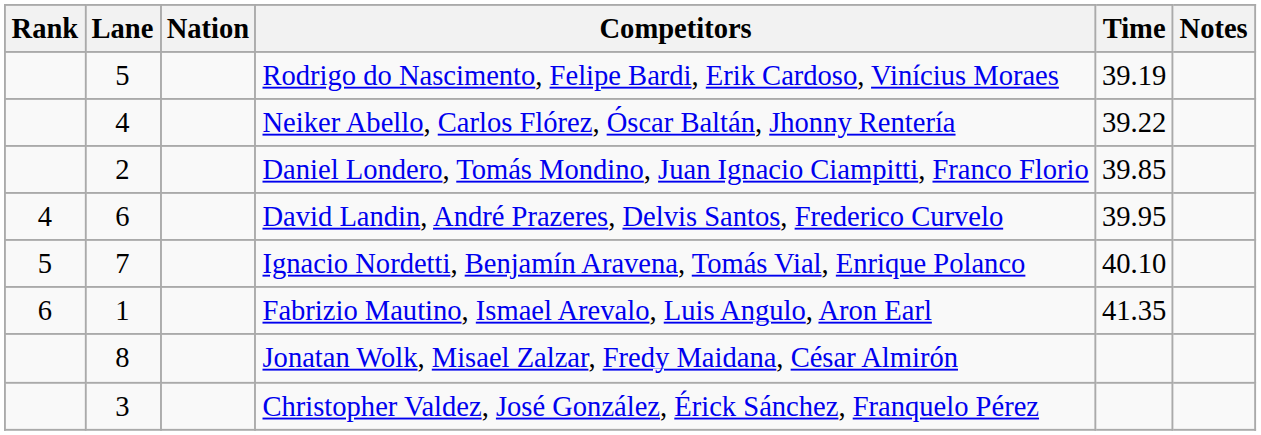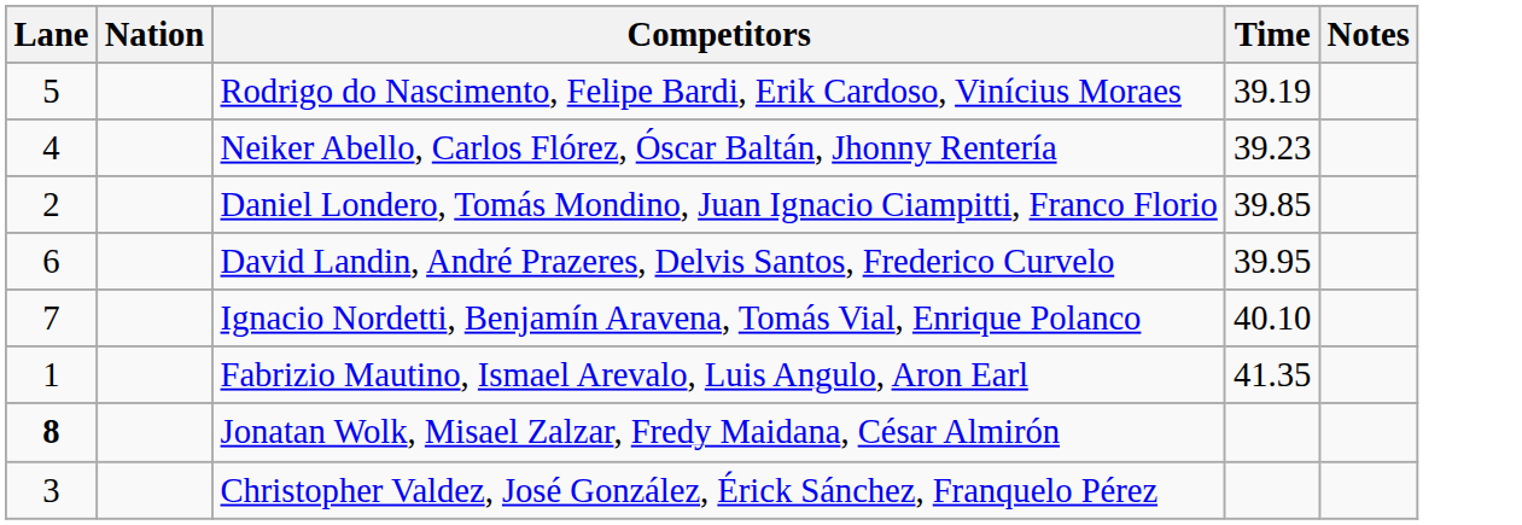- column: Rank | 4 | 5 | 6
Neiker Abello, Carlos Flórez, Óscar Baltán, Jhonny Rentería | Time: 39.22 -> 39.23
Jonatan Wolk, Misael Zalzar, Fredy Maidana, César Almirón | Lane: normal -> bold
